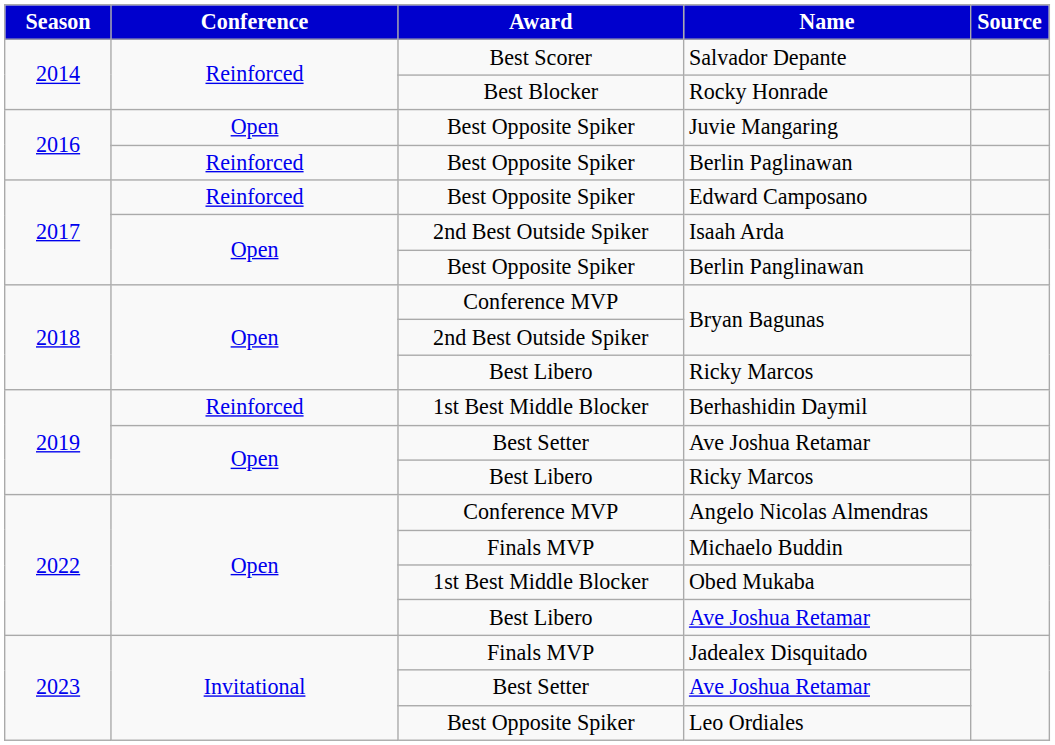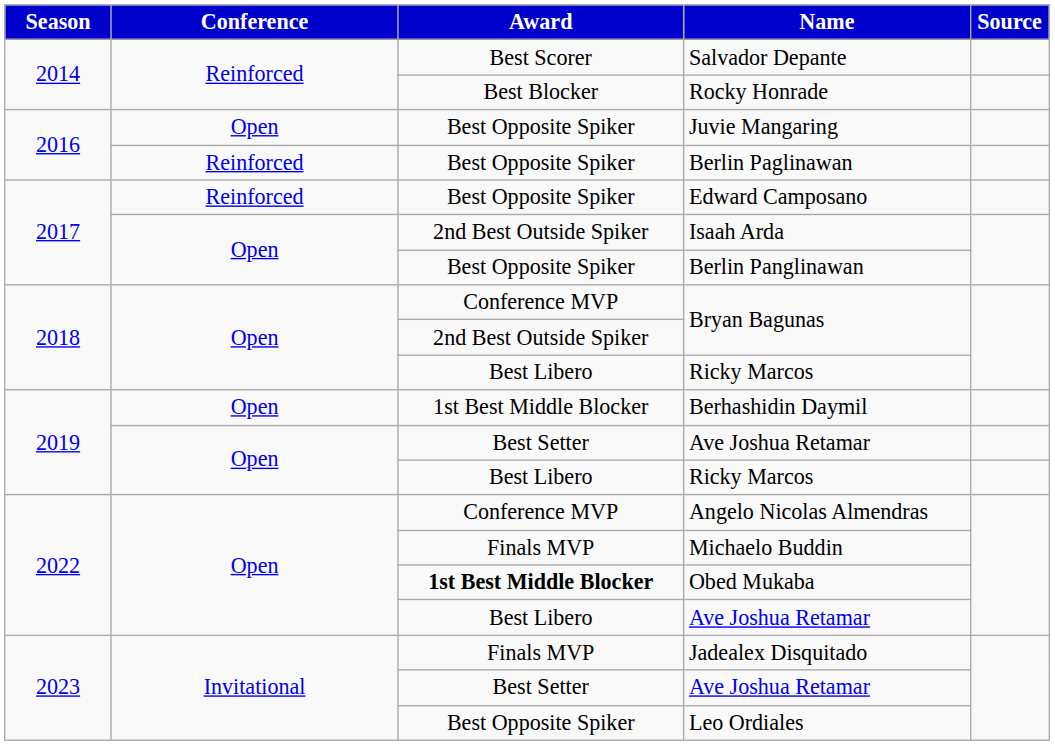Berhashidin Daymil | Conference: Reinforced -> Open
Obed Mukaba | Award: normal -> bold
